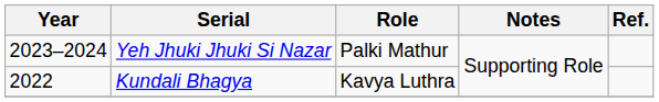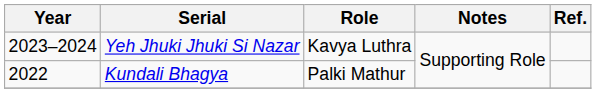Yeh Jhuki Jhuki Si Nazar | Role: Palki Mathur -> Kavya Luthra
Kundali Bhagya | Role: Kavya Luthra -> Palki Mathur
